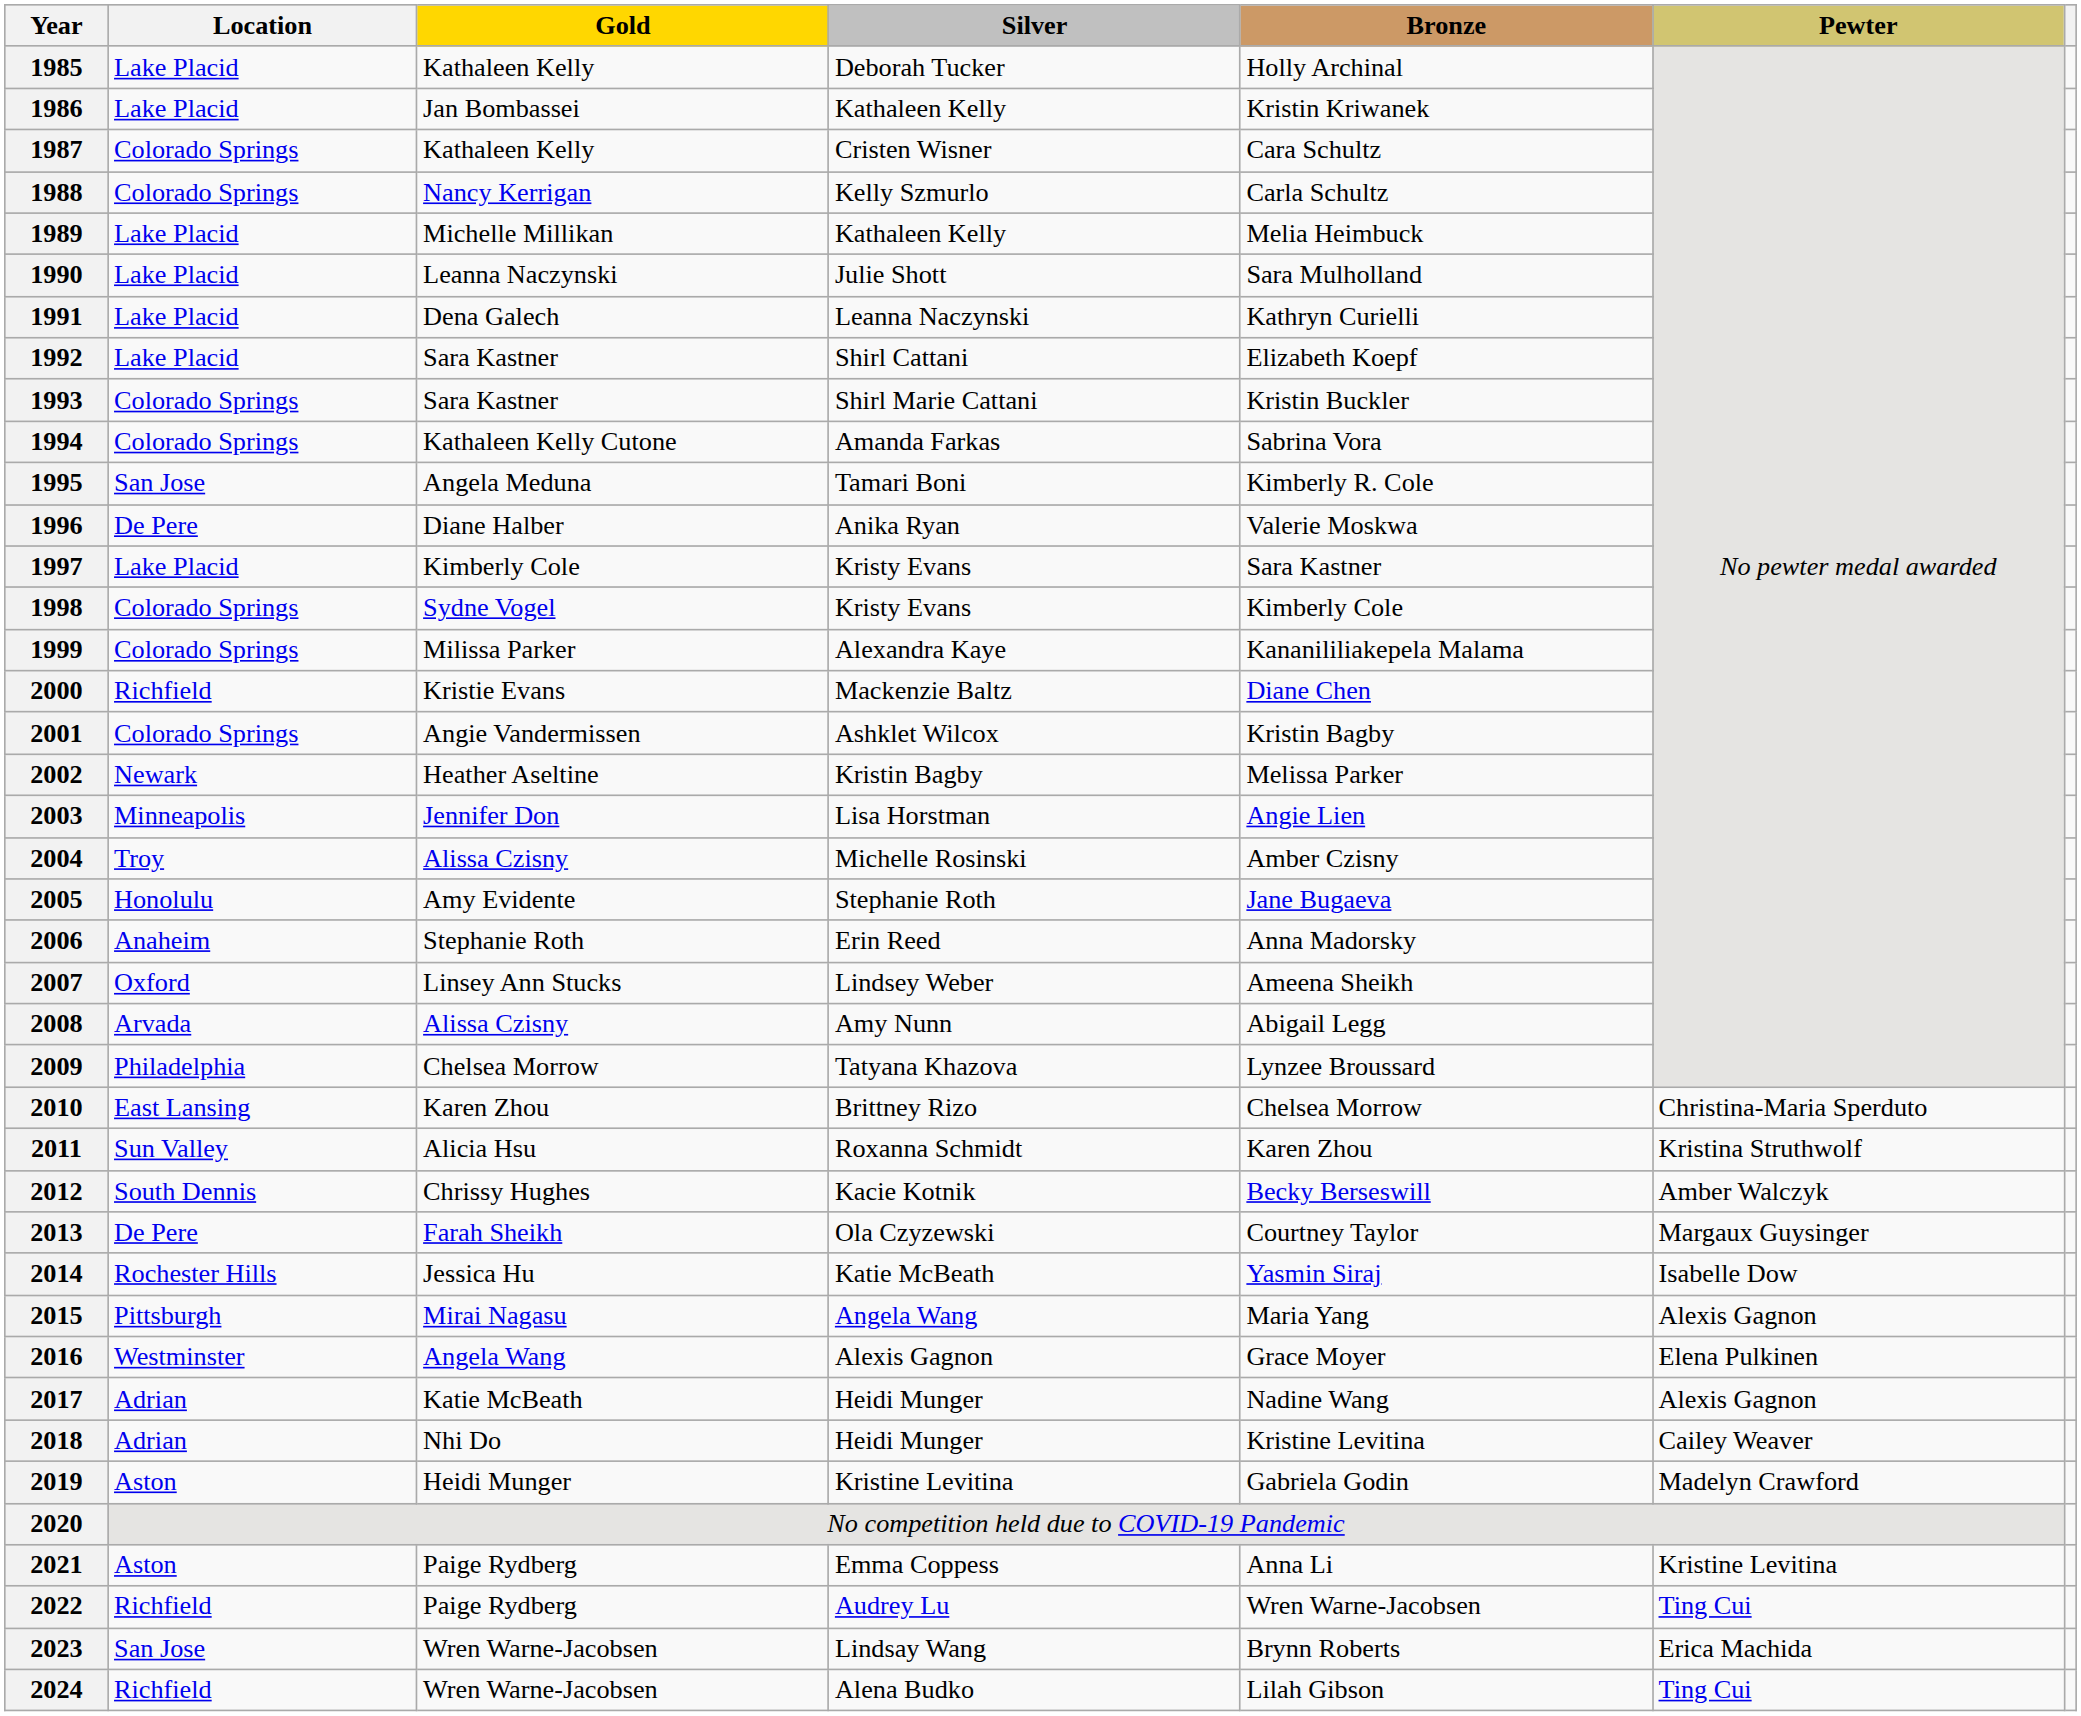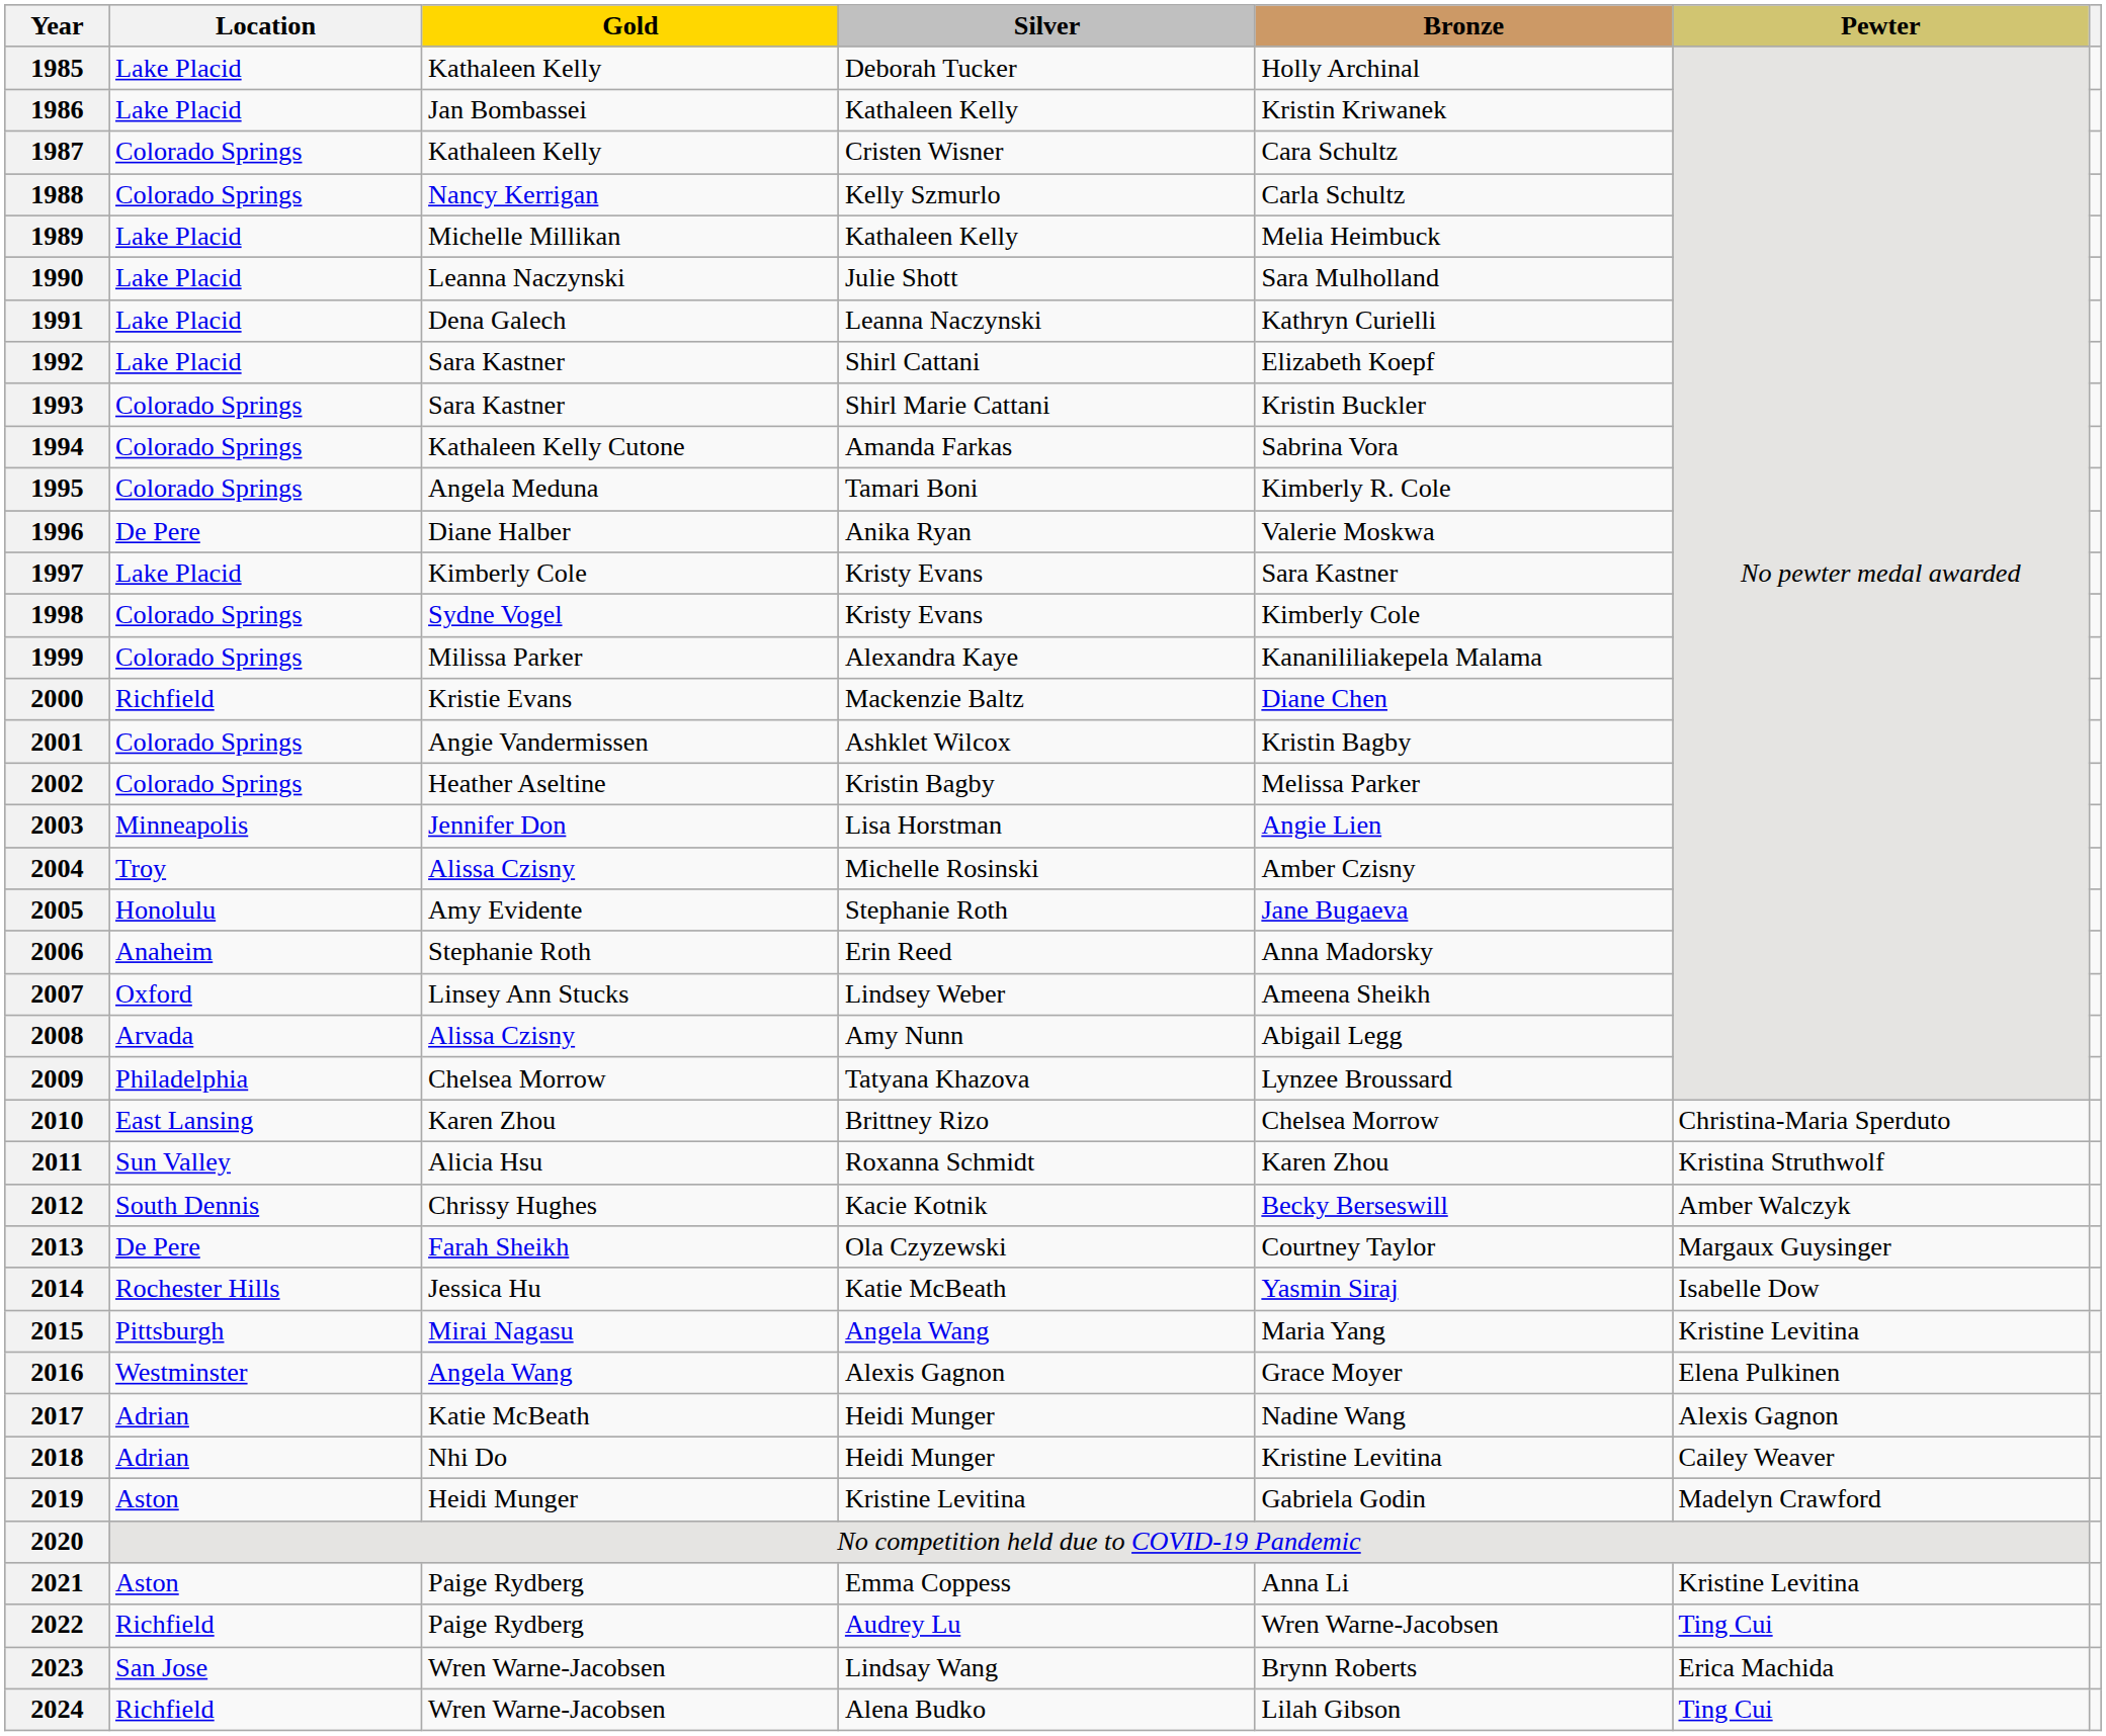1995 | Location: San Jose -> Colorado Springs
2002 | Location: Newark -> Colorado Springs
2015 | Pewter: Alexis Gagnon -> Kristine Levitina
